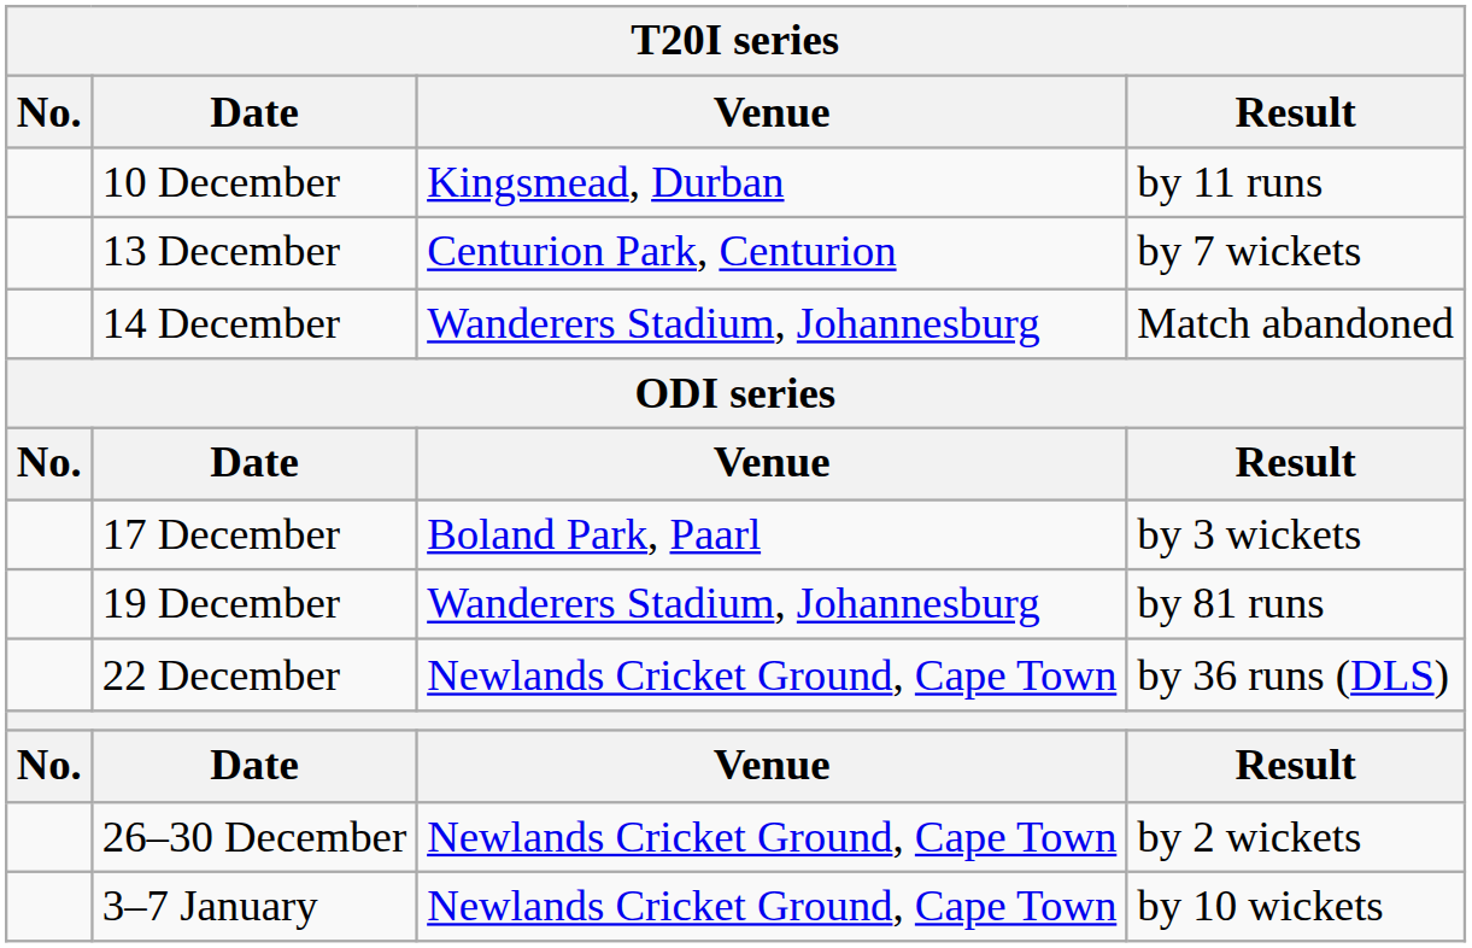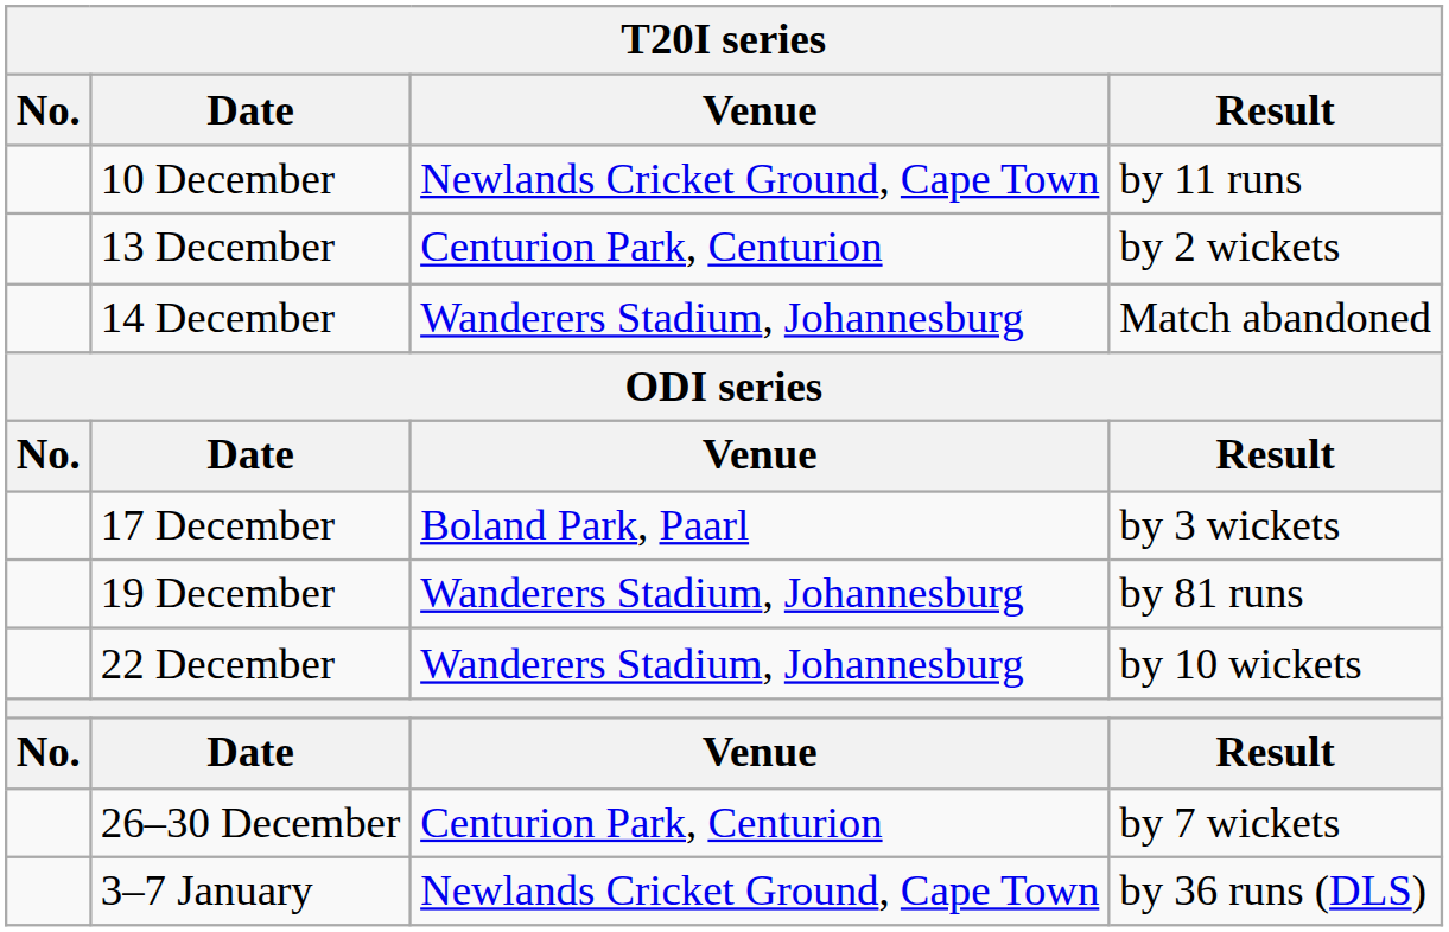10 December | Venue: Kingsmead, Durban -> Newlands Cricket Ground, Cape Town
13 December | Result: by 7 wickets -> by 2 wickets
22 December | Venue: Newlands Cricket Ground, Cape Town -> Wanderers Stadium, Johannesburg
22 December | Result: by 36 runs (DLS) -> by 10 wickets
26–30 December | Venue: Newlands Cricket Ground, Cape Town -> Centurion Park, Centurion
26–30 December | Result: by 2 wickets -> by 7 wickets
3–7 January | Result: by 10 wickets -> by 36 runs (DLS)
